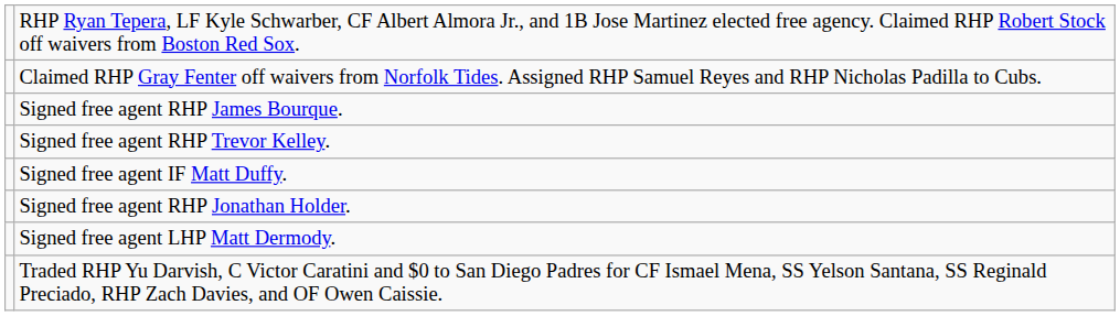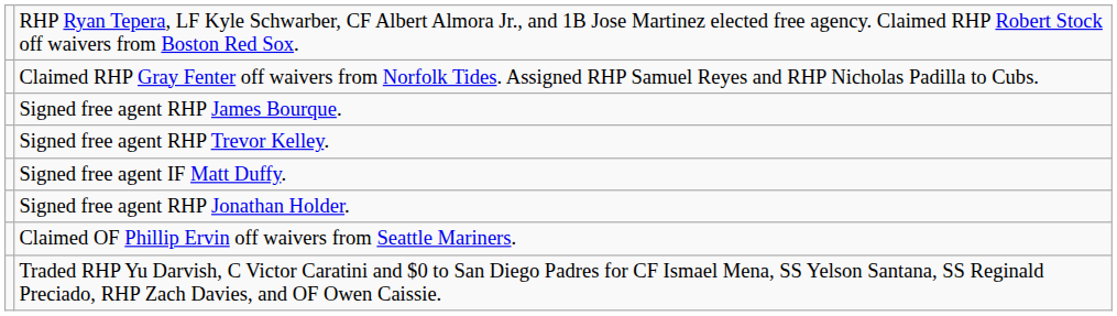+ row: Claimed OF Phillip Ervin off waivers from Seattle Mariners.
- row: Signed free agent LHP Matt Dermody.
